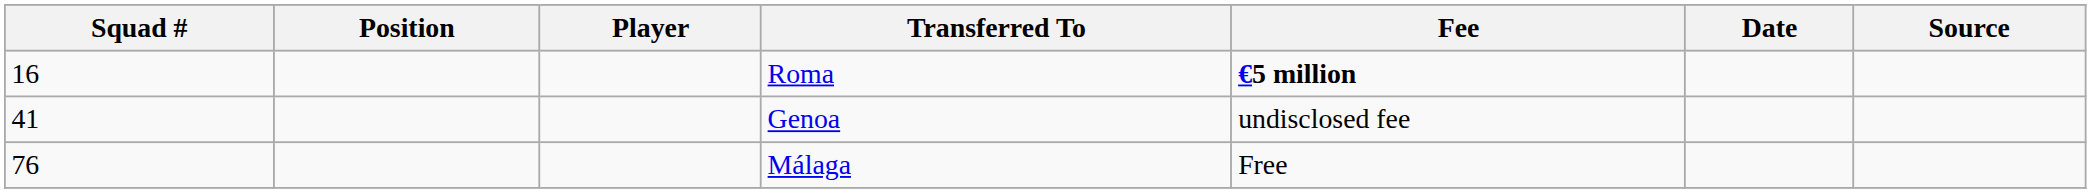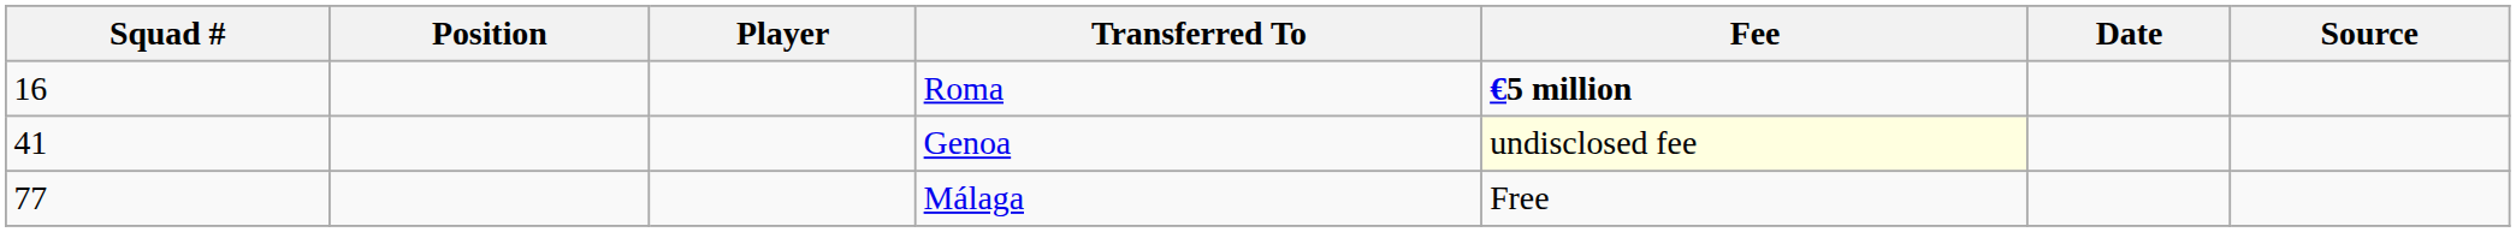Genoa | Fee: no background -> lightyellow background
Málaga | Squad #: 76 -> 77
